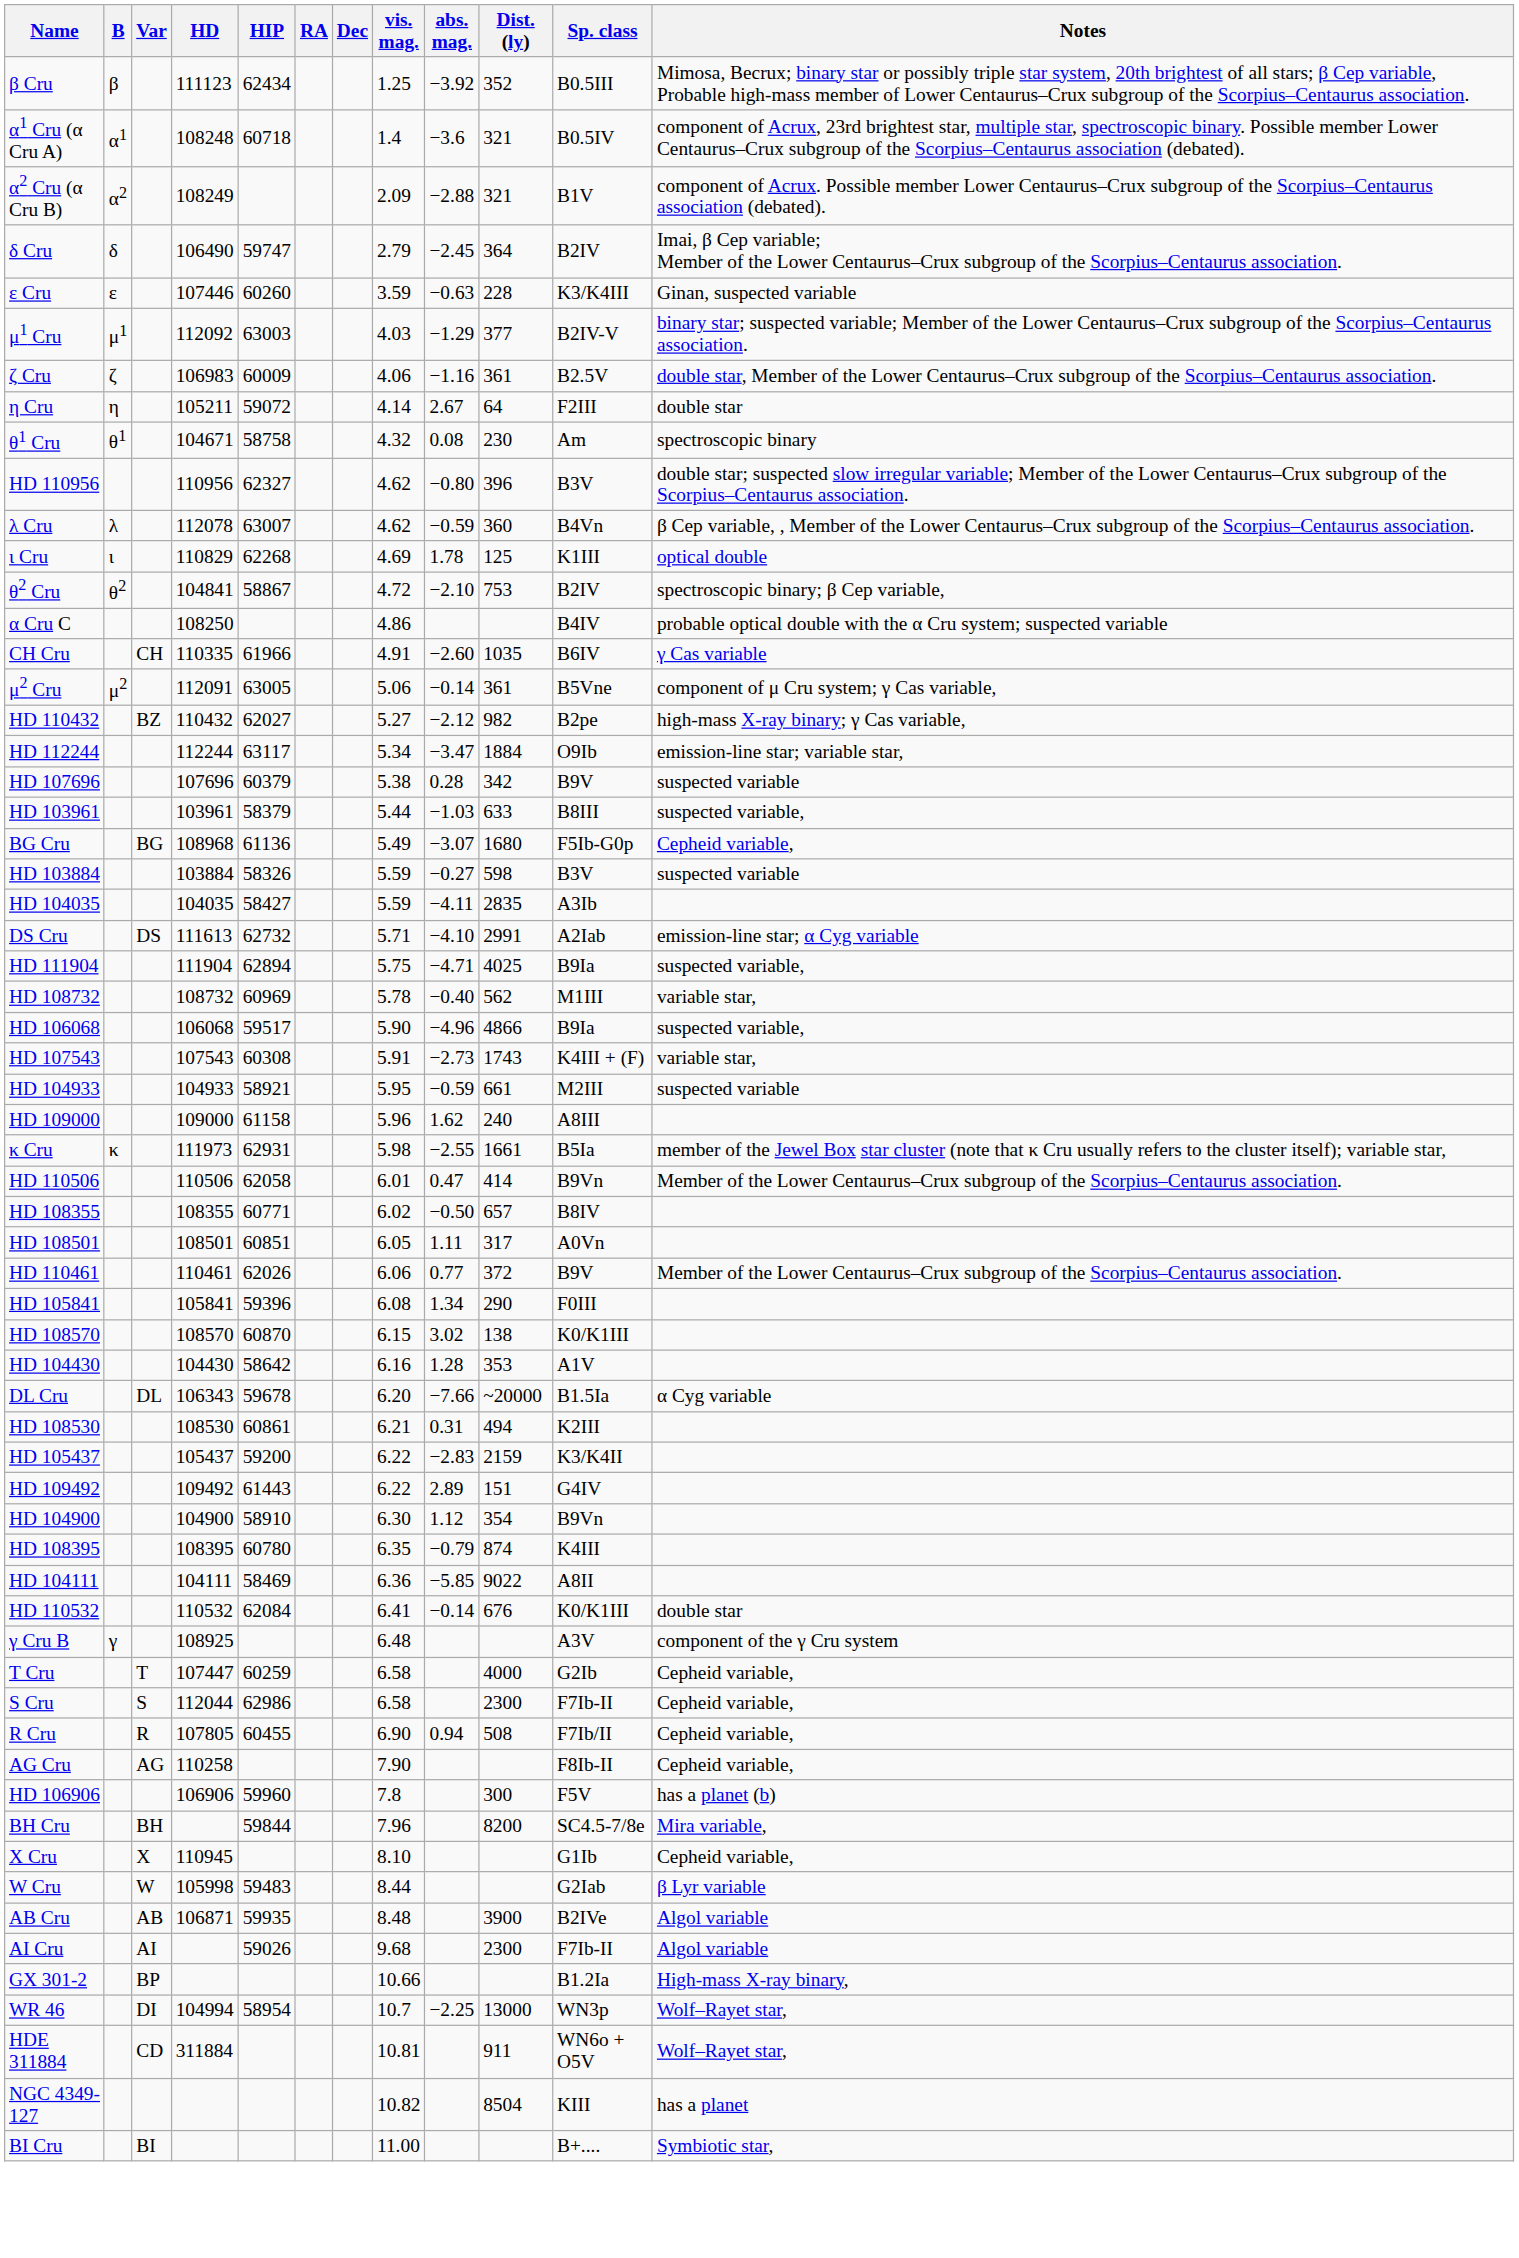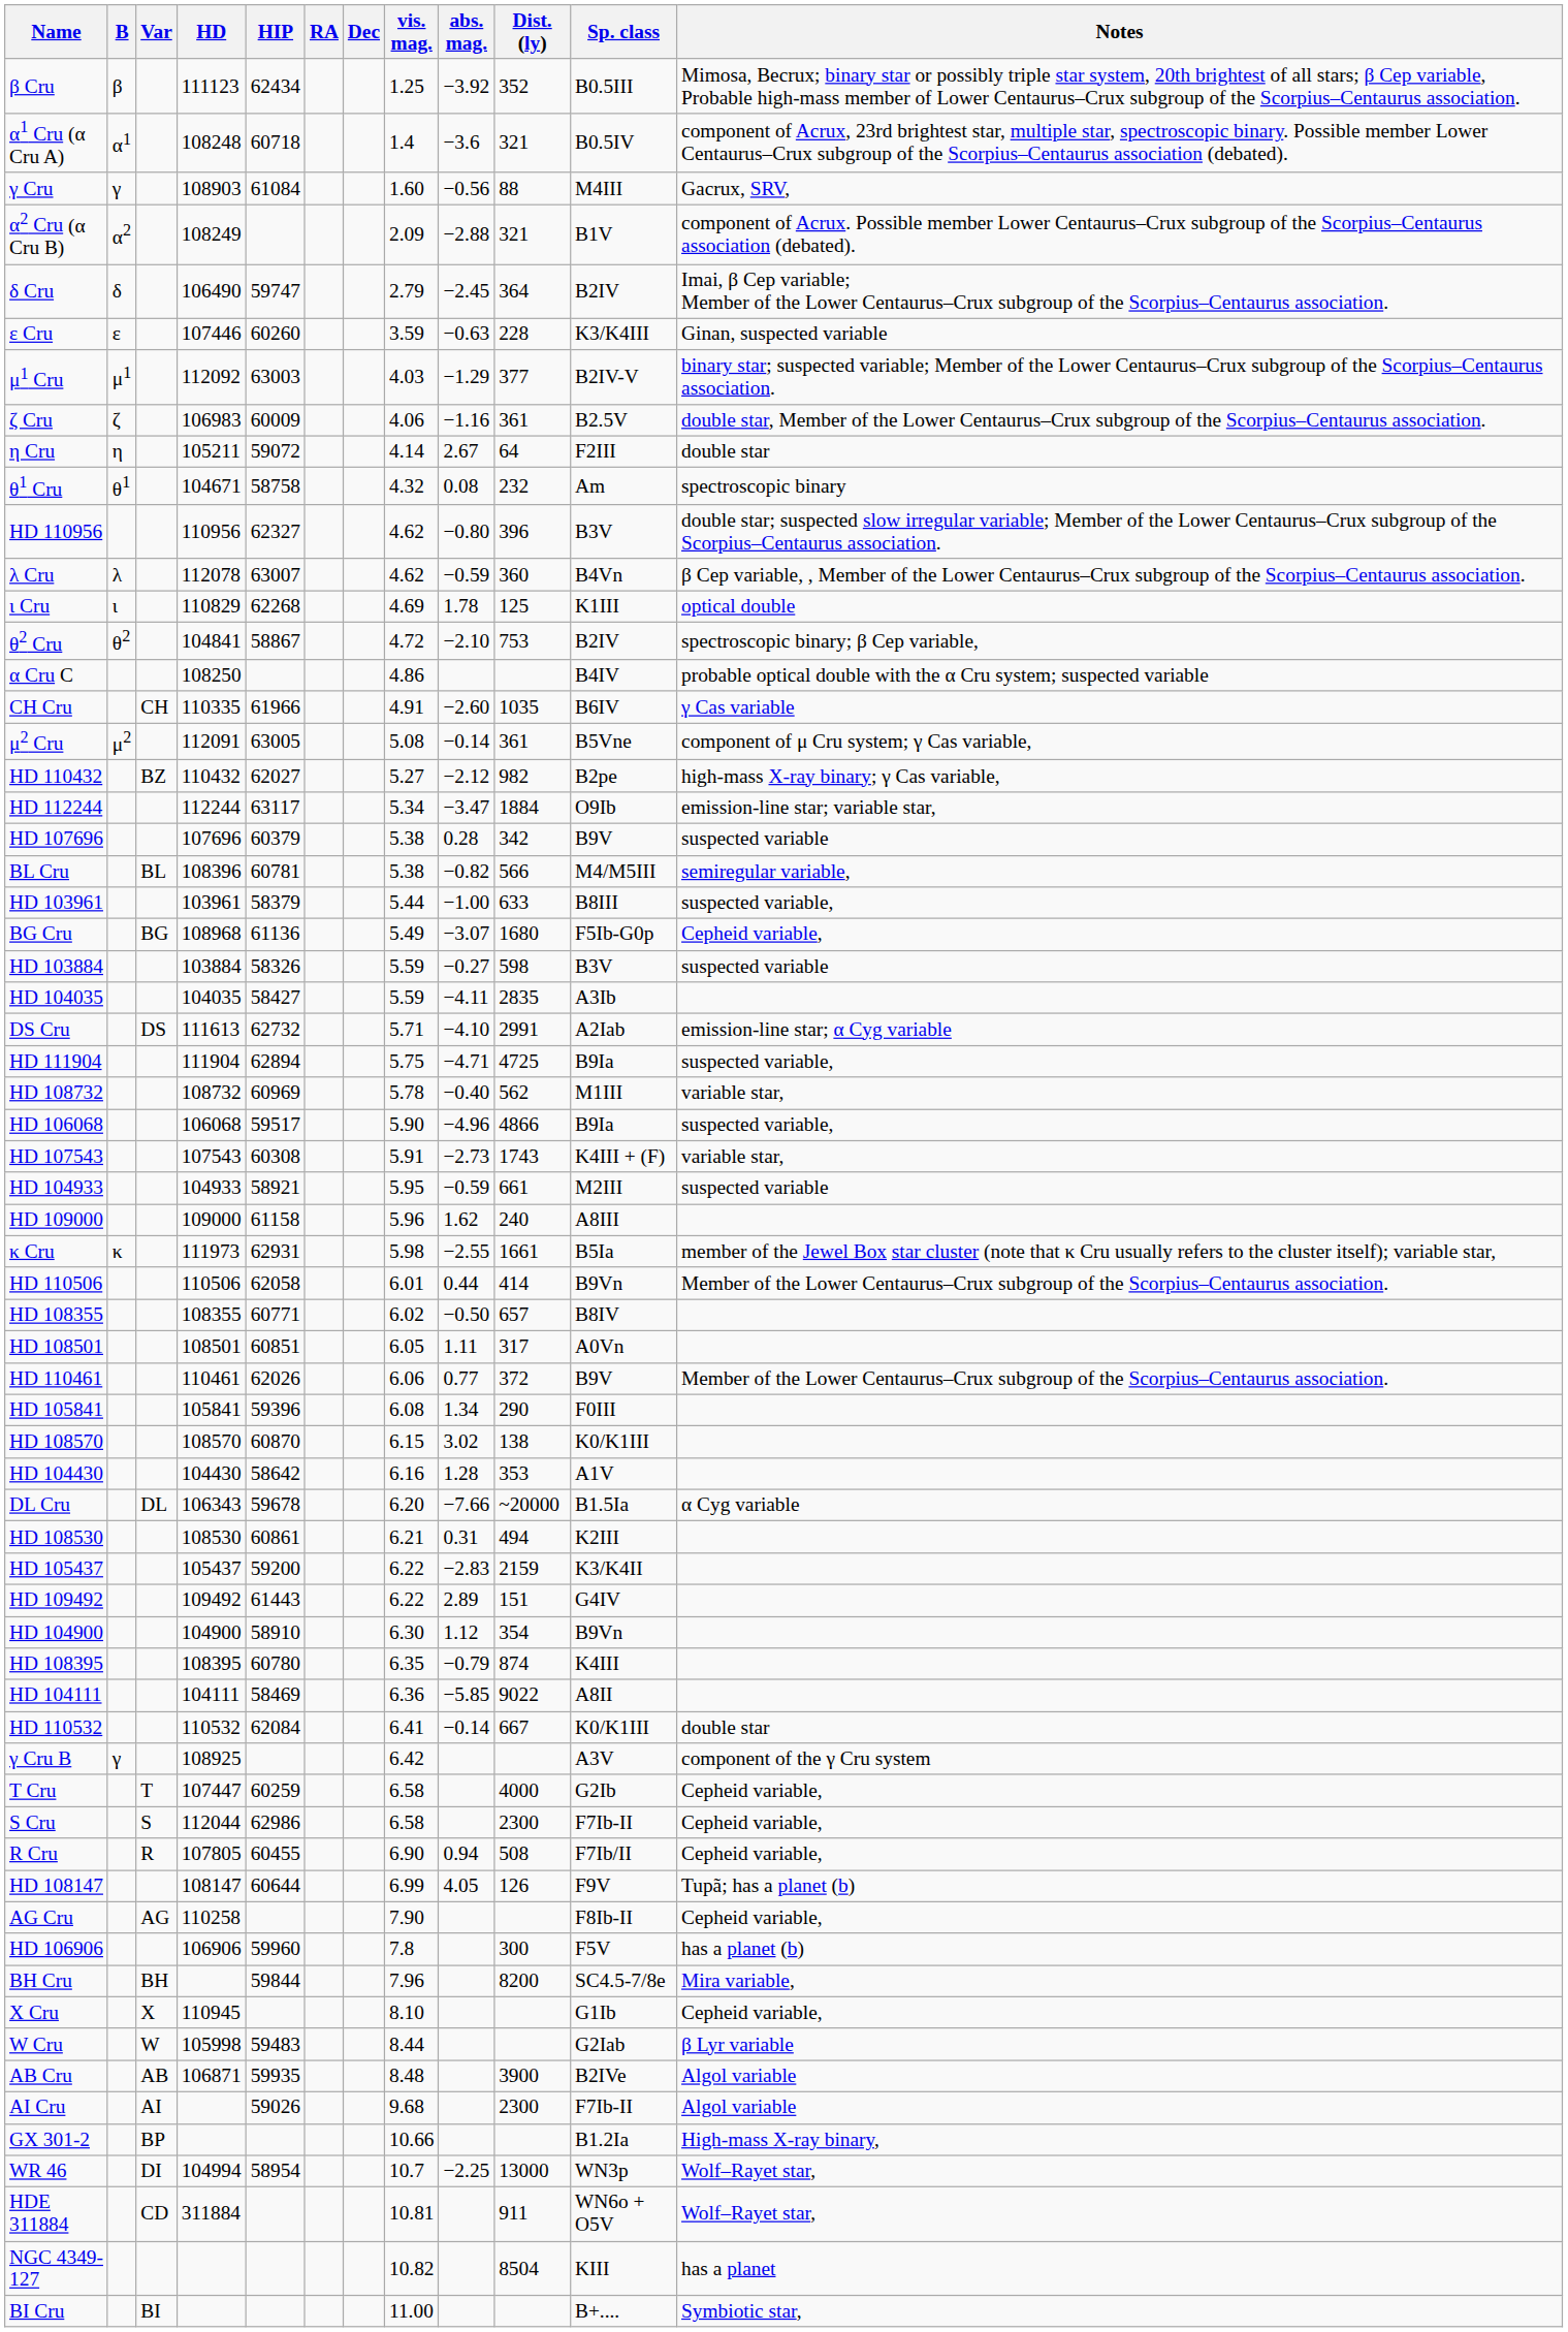+ row: γ Cru | γ | 108903 | 61084 | 1.60 | −0.56 | 88 | M4III | Gacrux, SRV,
θ1 Cru | Dist. (ly): 230 -> 232
μ2 Cru | vis. mag.: 5.06 -> 5.08
+ row: BL Cru | BL | 108396 | 60781 | 5.38 | −0.82 | 566 | M4/M5III | semiregular variable,
HD 103961 | abs. mag.: −1.03 -> −1.00
HD 111904 | Dist. (ly): 4025 -> 4725
HD 110506 | abs. mag.: 0.47 -> 0.44
HD 110532 | Dist. (ly): 676 -> 667
γ Cru B | vis. mag.: 6.48 -> 6.42
+ row: HD 108147 | 108147 | 60644 | 6.99 | 4.05 | 126 | F9V | Tupã; has a planet (b)
